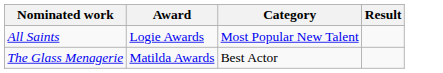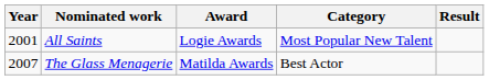+ column: Year | 2001 | 2007
